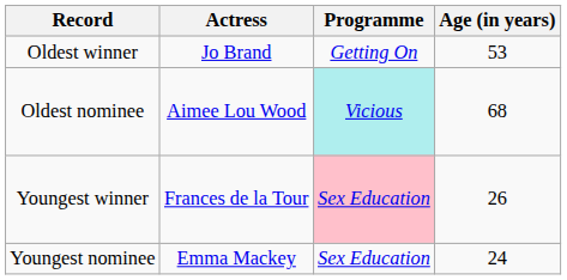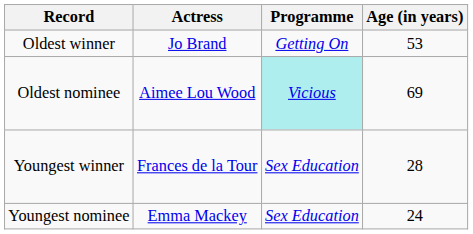Oldest nominee | Age (in years): 68 -> 69
Youngest winner | Programme: pink background -> no background
Youngest winner | Age (in years): 26 -> 28
